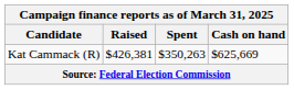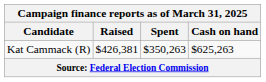Kat Cammack (R) | Cash on hand: $625,669 -> $625,263
